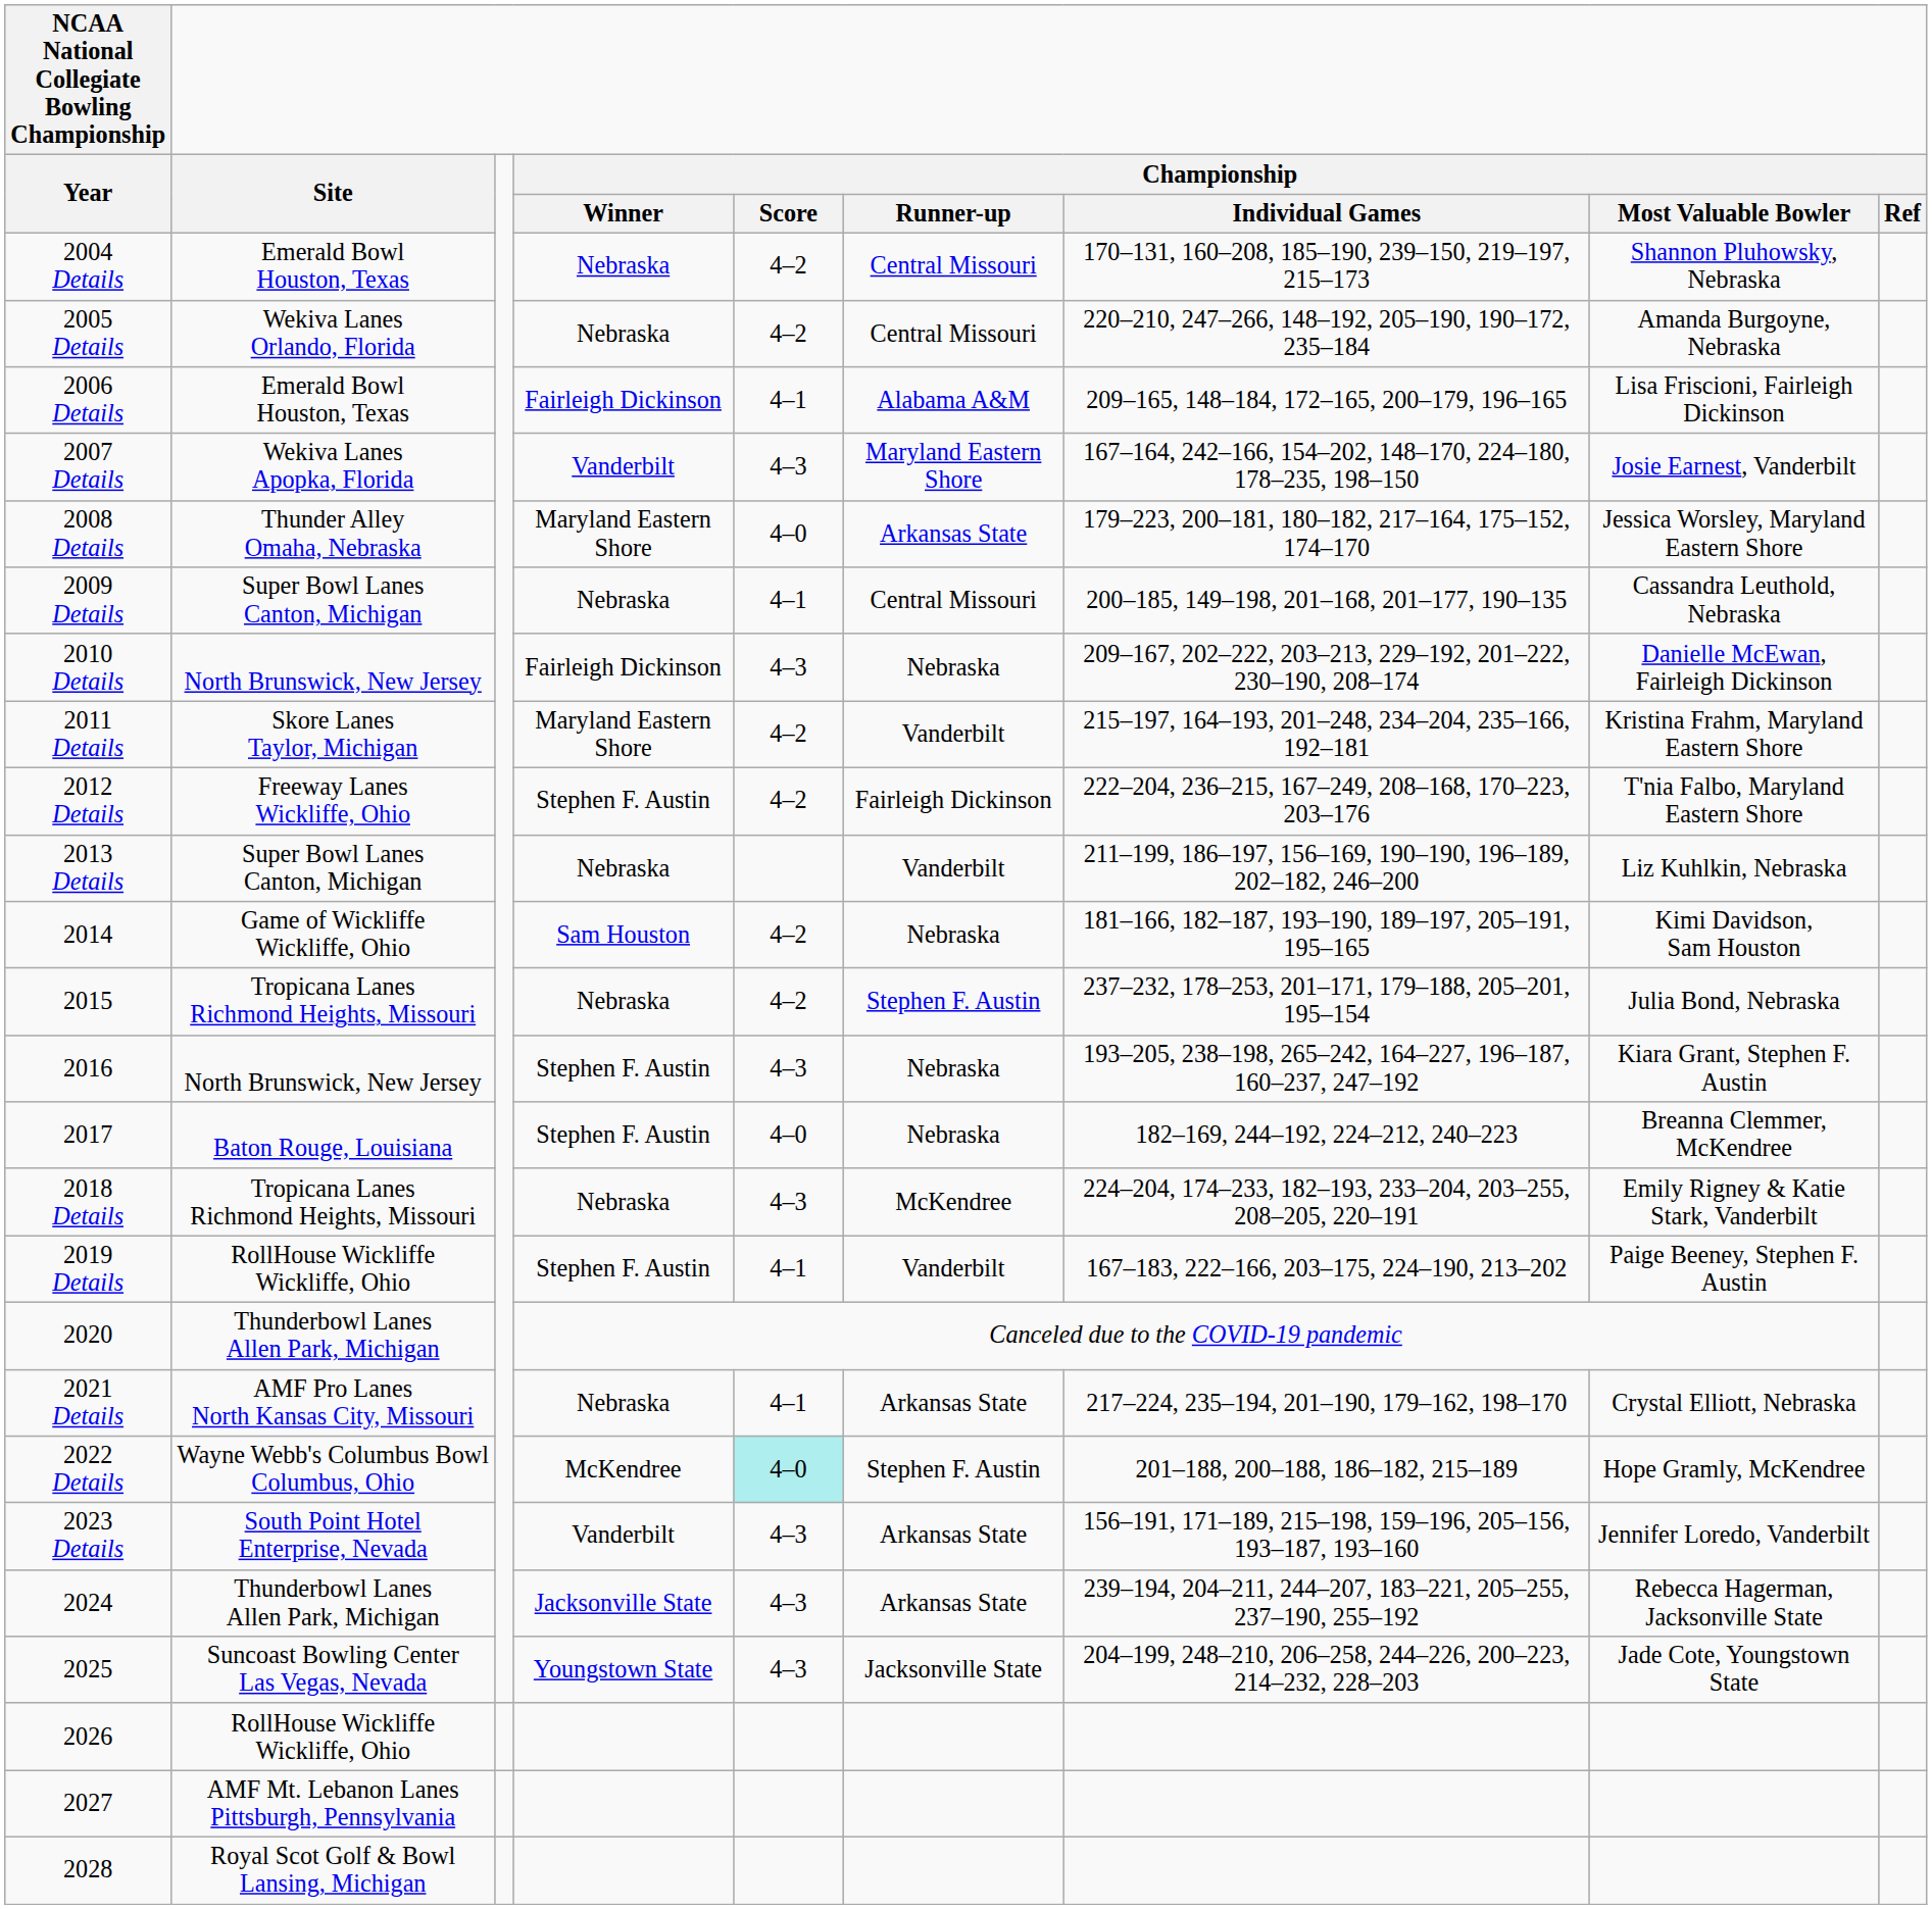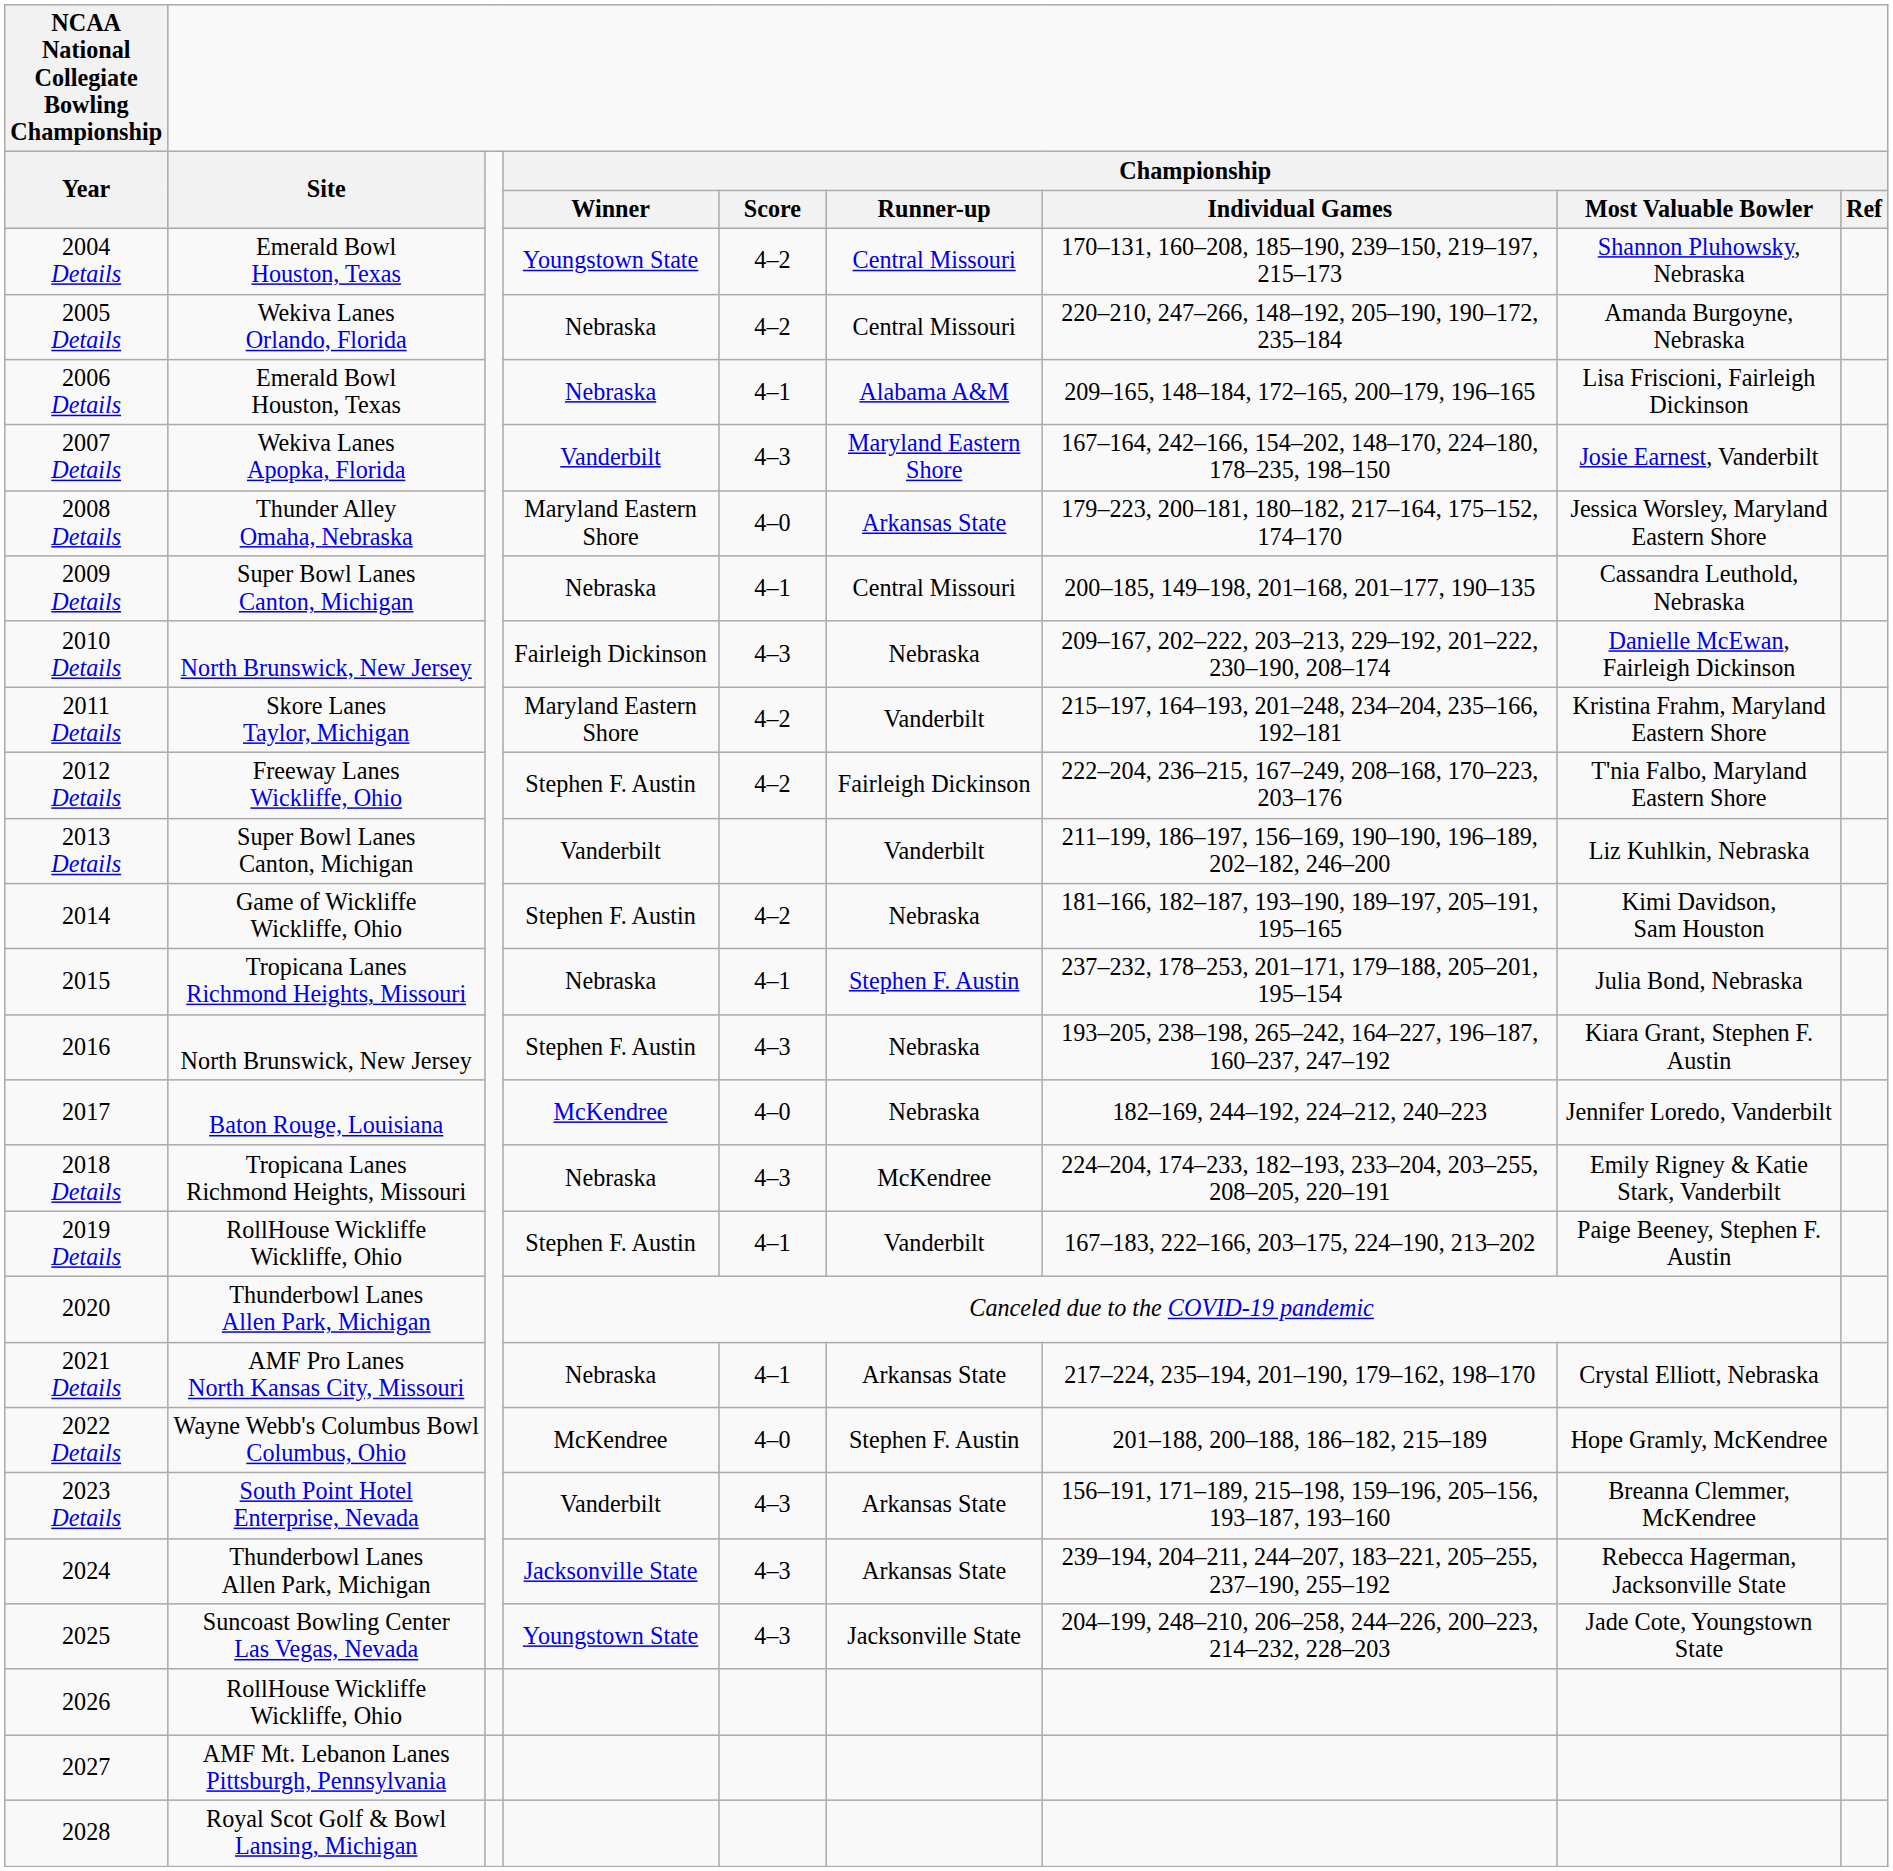2004 Details | Championship / Winner: Nebraska -> Youngstown State
2006 Details | Championship / Winner: Fairleigh Dickinson -> Nebraska
2013 Details | Championship / Winner: Nebraska -> Vanderbilt
2014 | Championship / Winner: Sam Houston -> Stephen F. Austin
2015 | Championship / Score: 4–2 -> 4–1
2017 | Championship / Winner: Stephen F. Austin -> McKendree
2017 | Championship / Most Valuable Bowler: Breanna Clemmer, McKendree -> Jennifer Loredo, Vanderbilt
2022 Details | Championship / Score: paleturquoise background -> no background
2023 Details | Championship / Most Valuable Bowler: Jennifer Loredo, Vanderbilt -> Breanna Clemmer, McKendree
